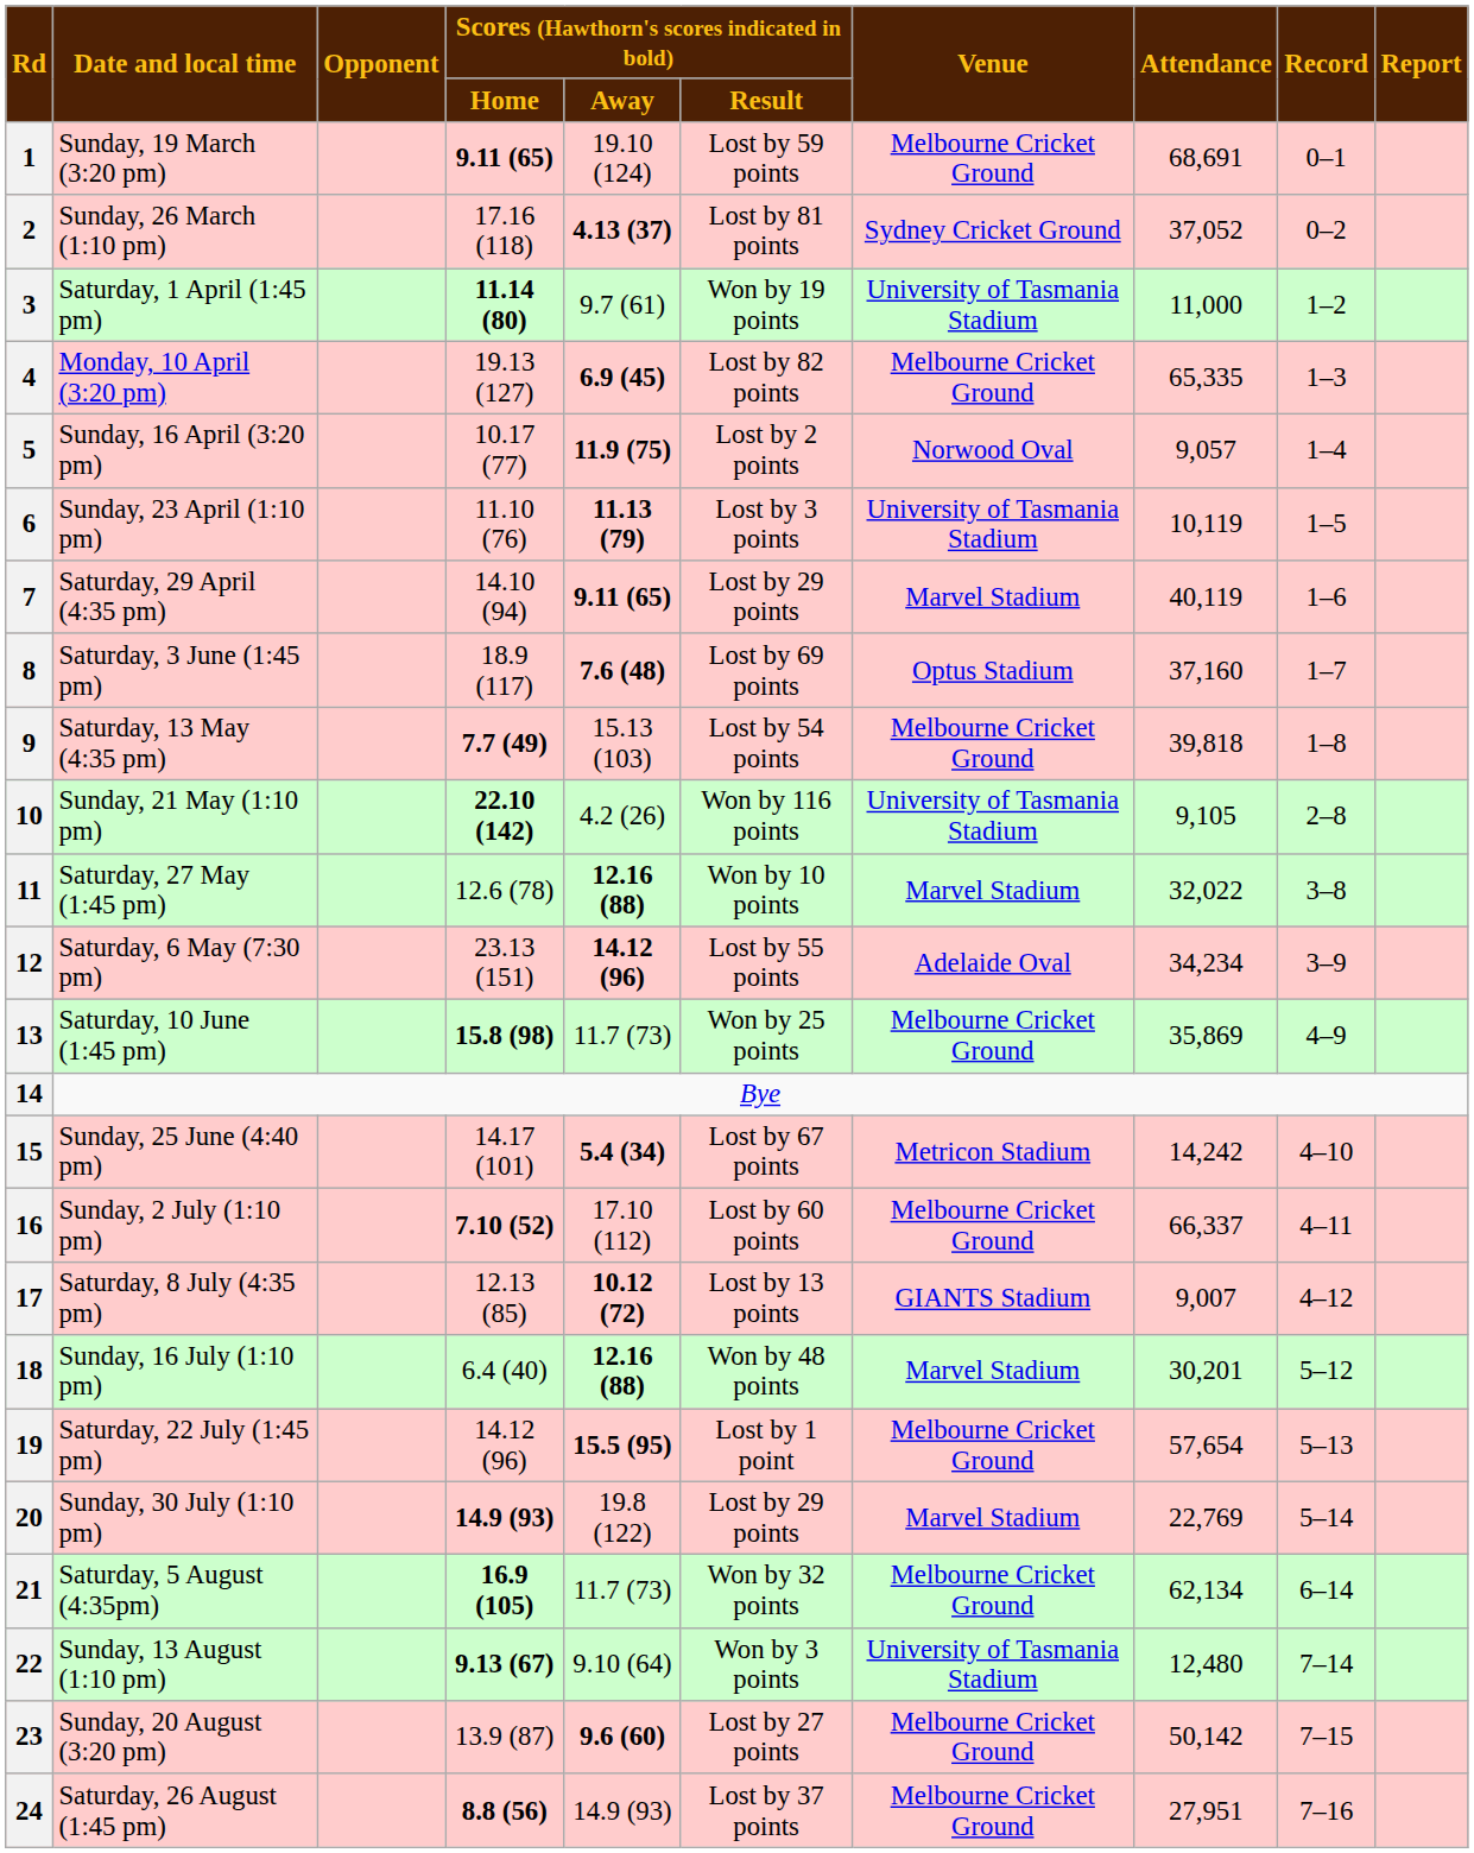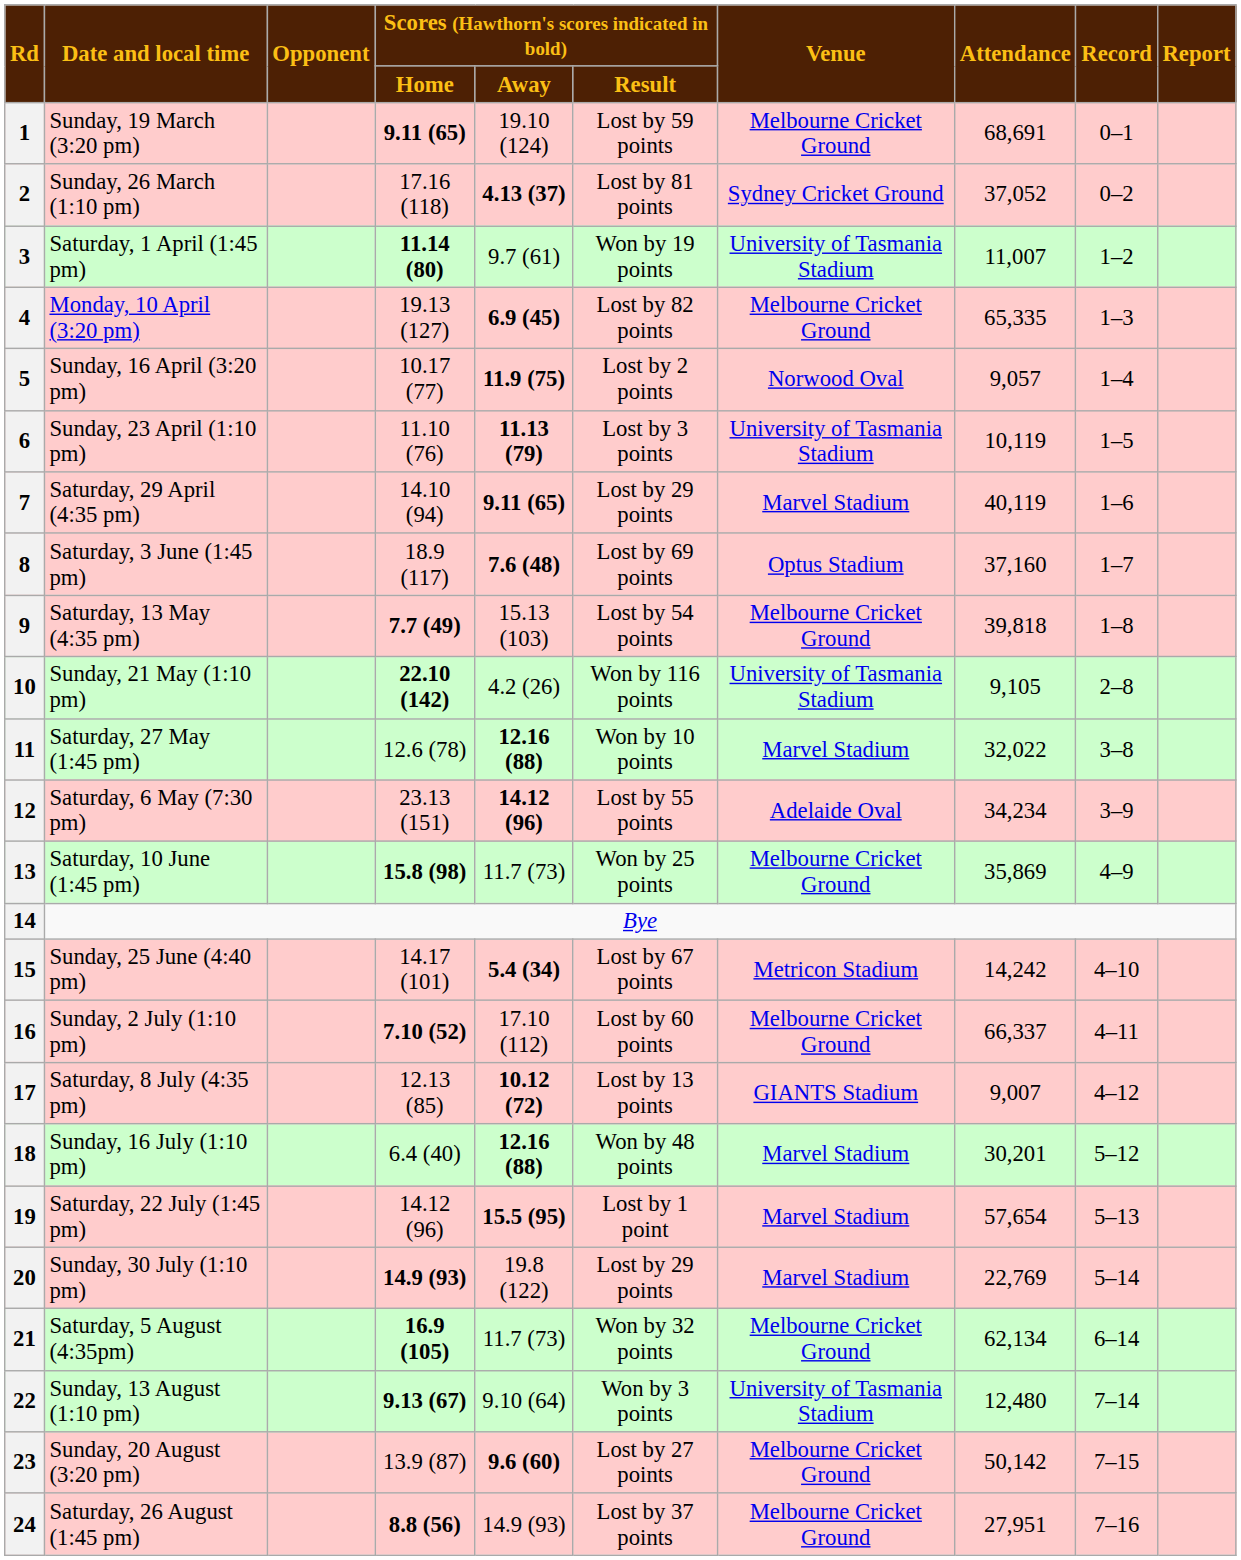3 | Attendance: 11,000 -> 11,007
19 | Venue: Melbourne Cricket Ground -> Marvel Stadium
